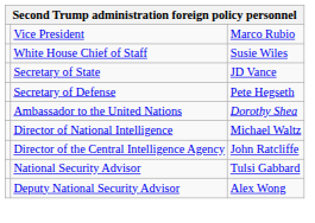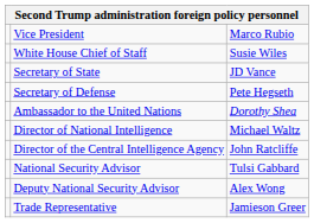+ row: Trade Representative | Jamieson Greer
